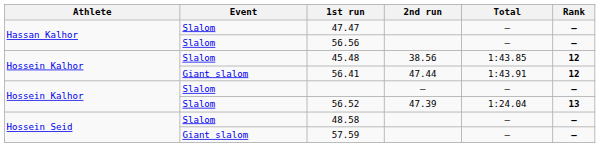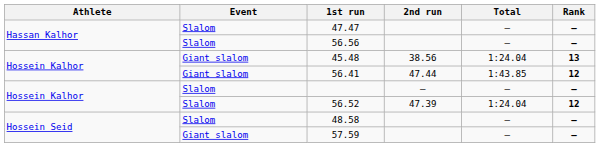45.48 | Event: Slalom -> Giant slalom
45.48 | Total: 1:43.85 -> 1:24.04
45.48 | Rank: 12 -> 13
56.41 | Total: 1:43.91 -> 1:43.85
56.52 | Rank: 13 -> 12
